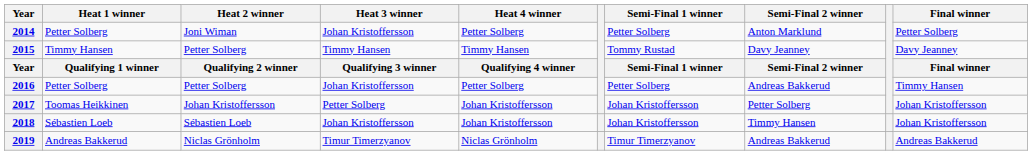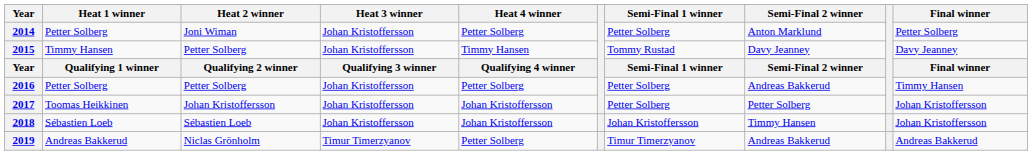2015 | Heat 3 winner: Timmy Hansen -> Johan Kristoffersson
2017 | Heat 3 winner: Petter Solberg -> Johan Kristoffersson
2017 | Semi-Final 1 winner: Johan Kristoffersson -> Petter Solberg
2019 | Heat 4 winner: Niclas Grönholm -> Petter Solberg
